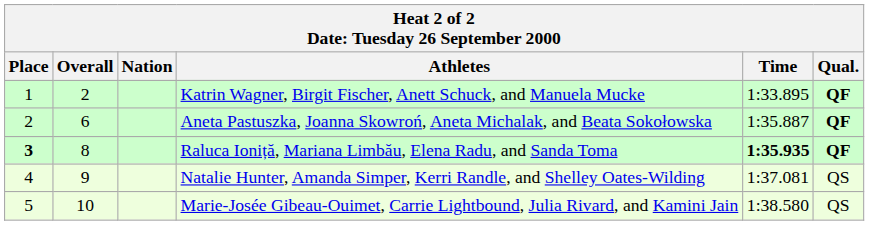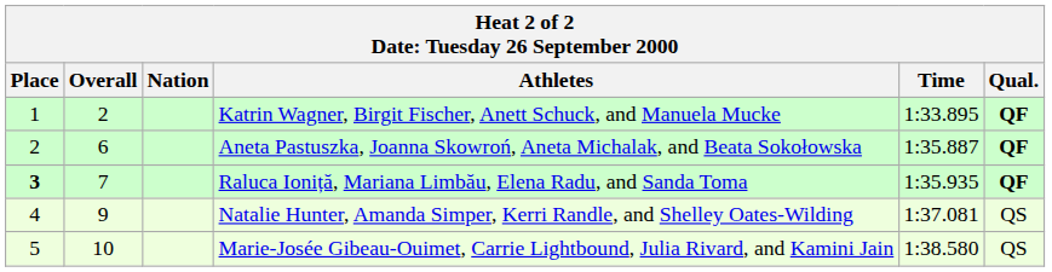Raluca Ioniță, Mariana Limbău, Elena Radu, and Sanda Toma | Overall: 8 -> 7
Raluca Ioniță, Mariana Limbău, Elena Radu, and Sanda Toma | Time: bold -> normal
